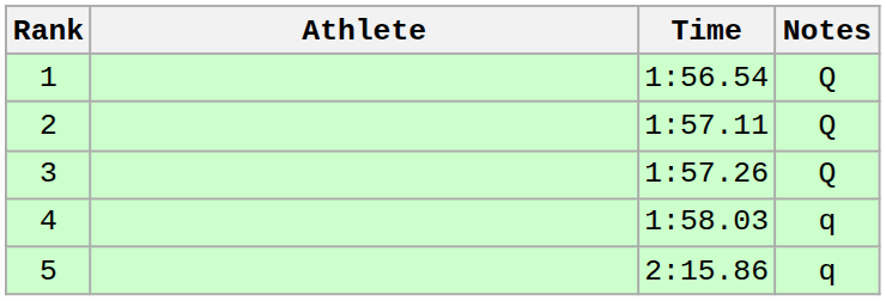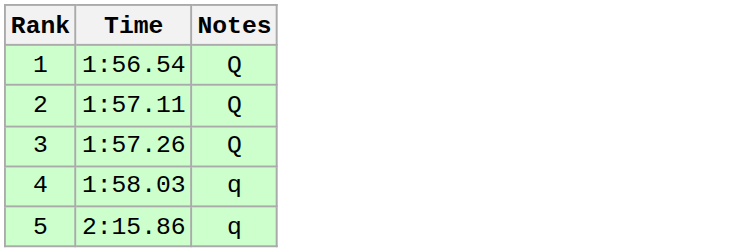- column: Athlete
